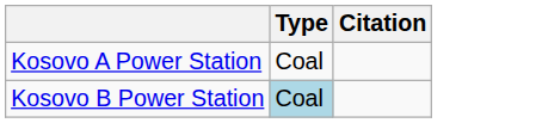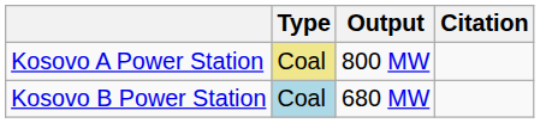+ column: Output | 800 MW | 680 MW
Kosovo A Power Station | Type: no background -> khaki background
